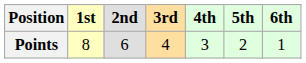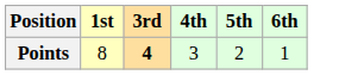- column: 2nd | 6
Points | 3rd: normal -> bold
